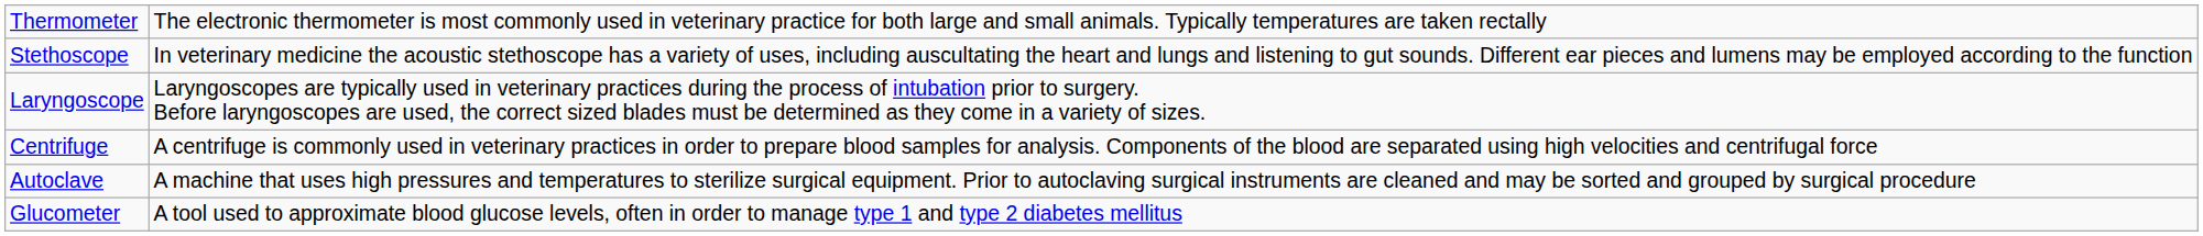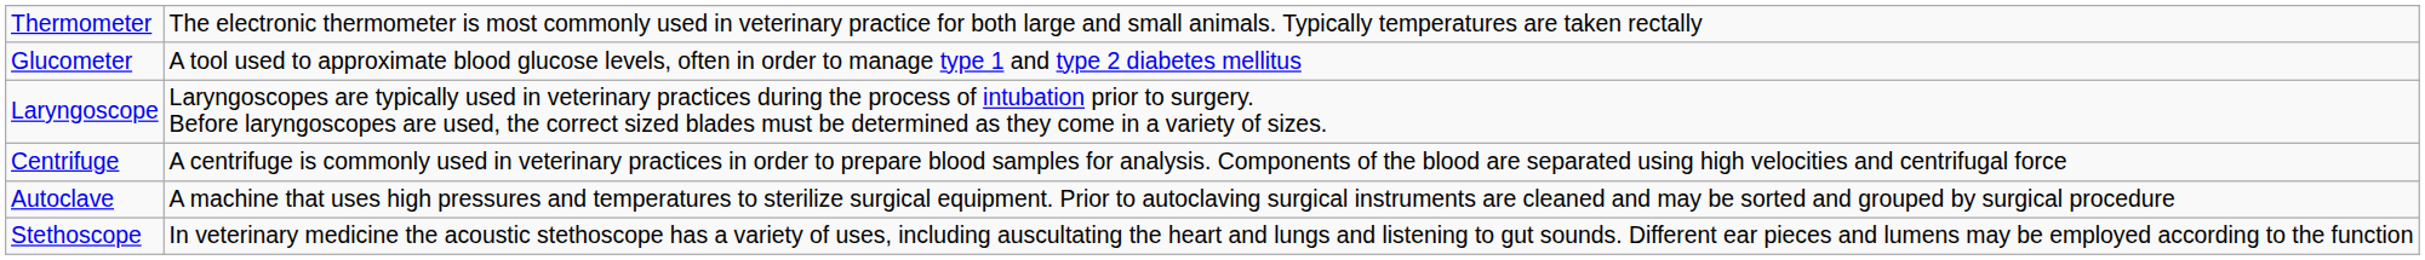rows swapped: Stethoscope <-> Glucometer
